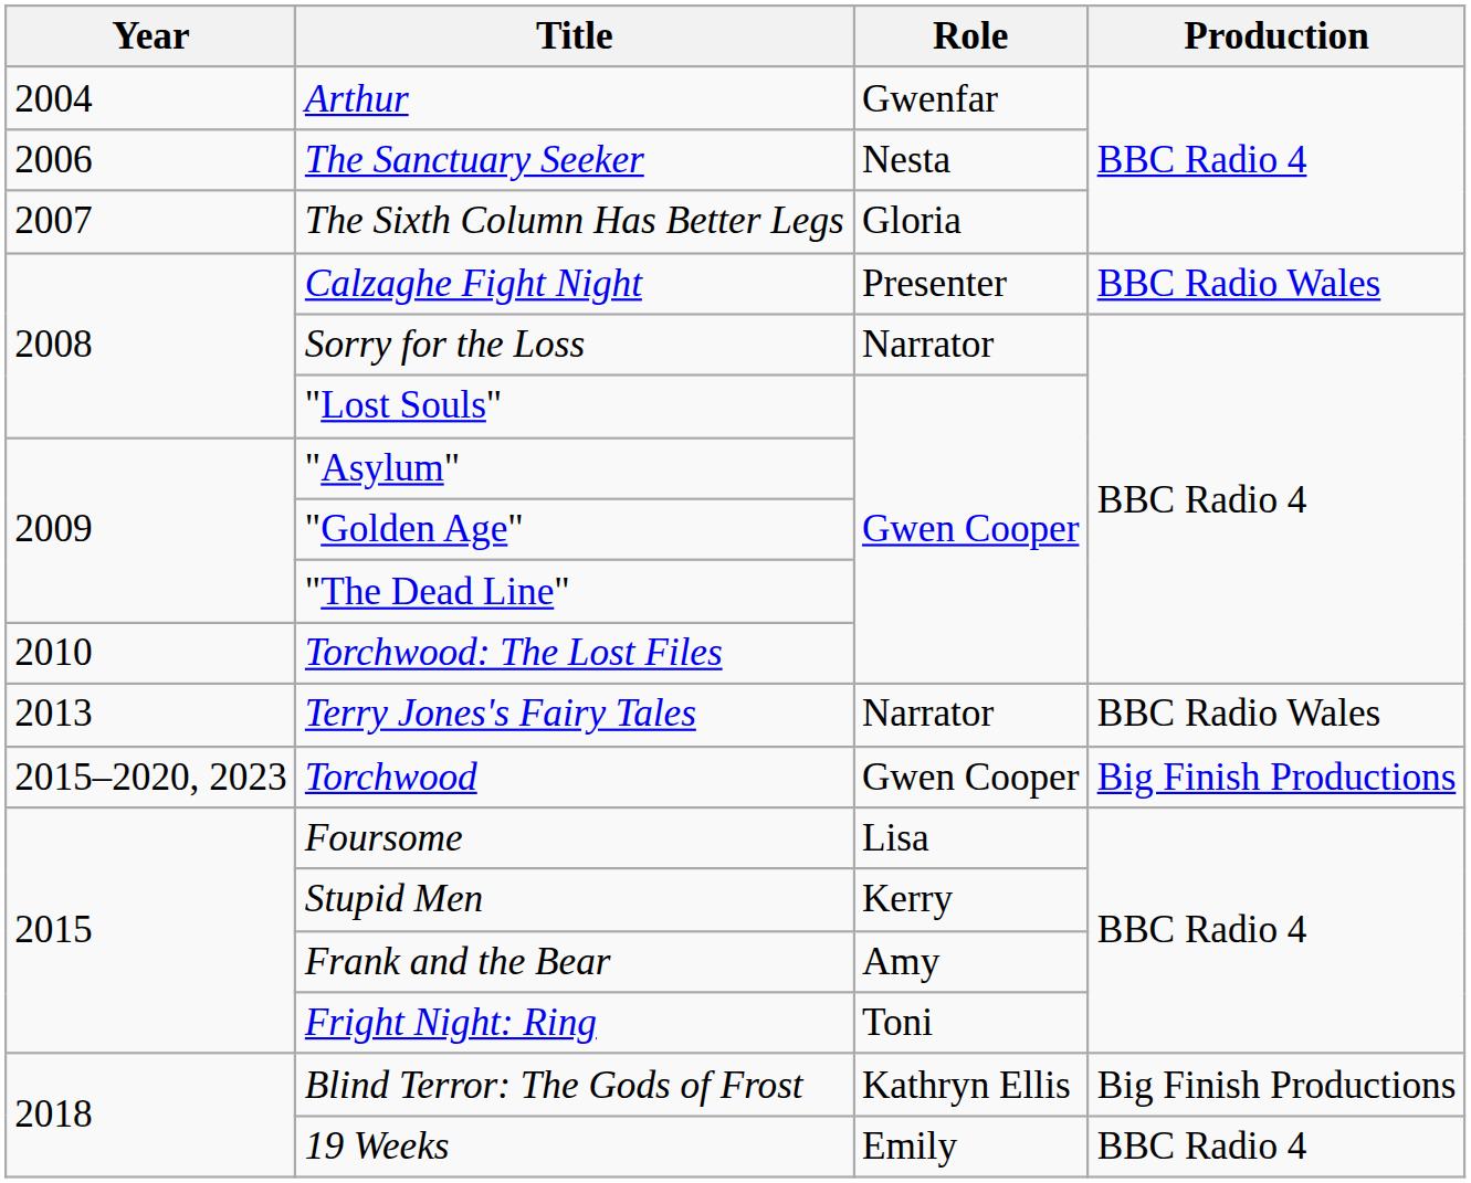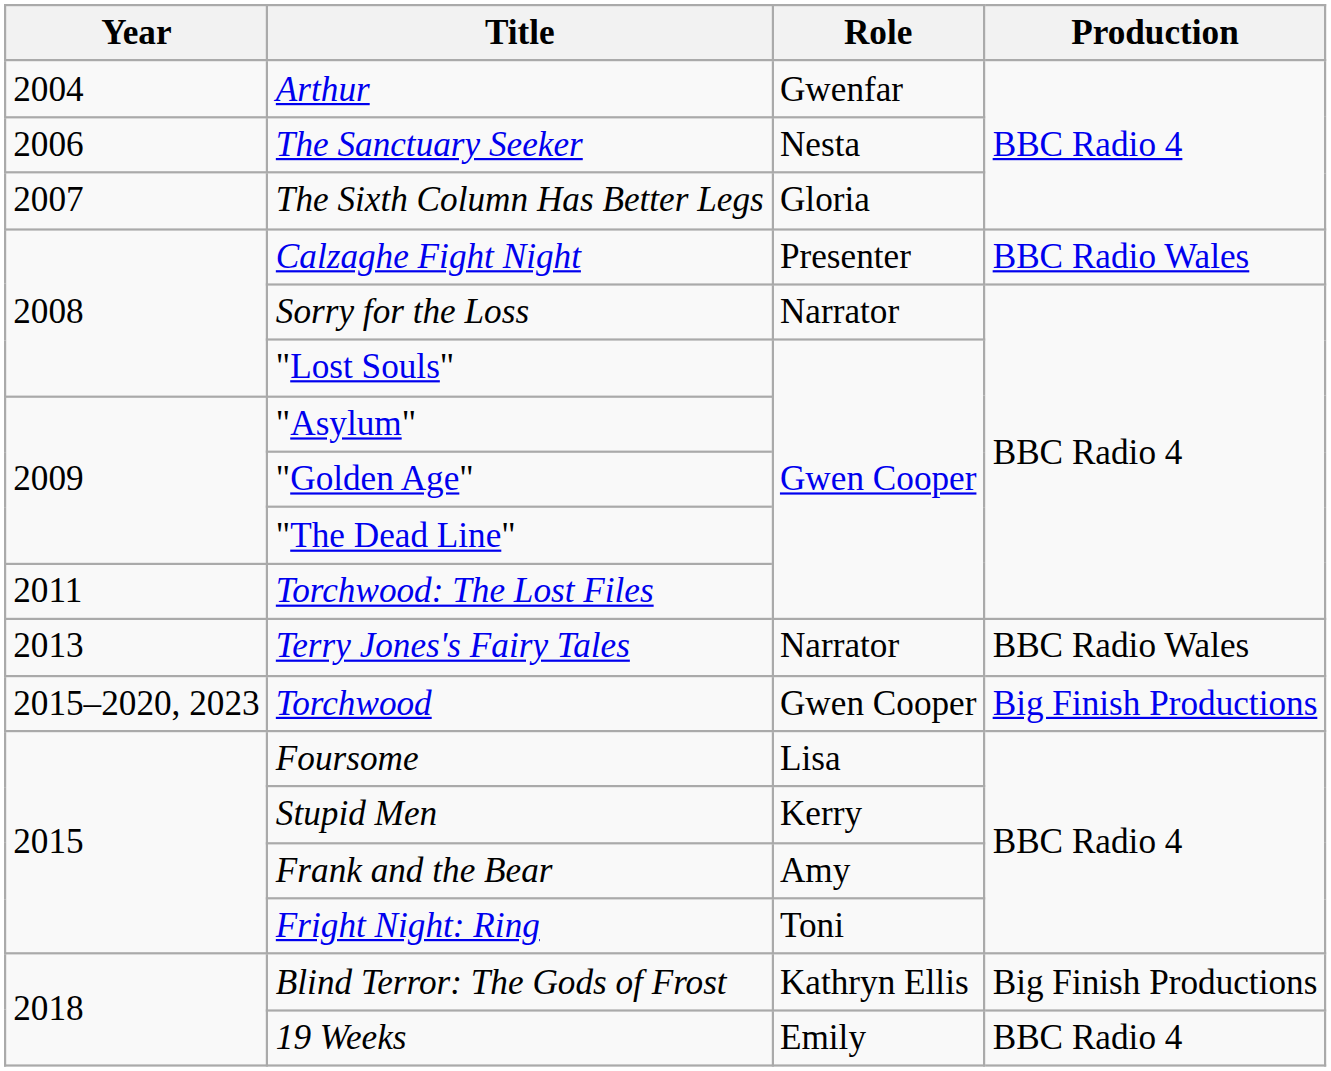Torchwood: The Lost Files | Year: 2010 -> 2011
